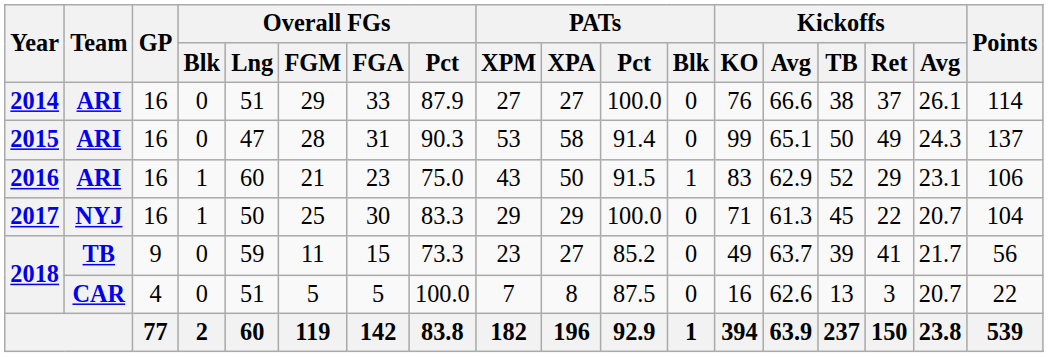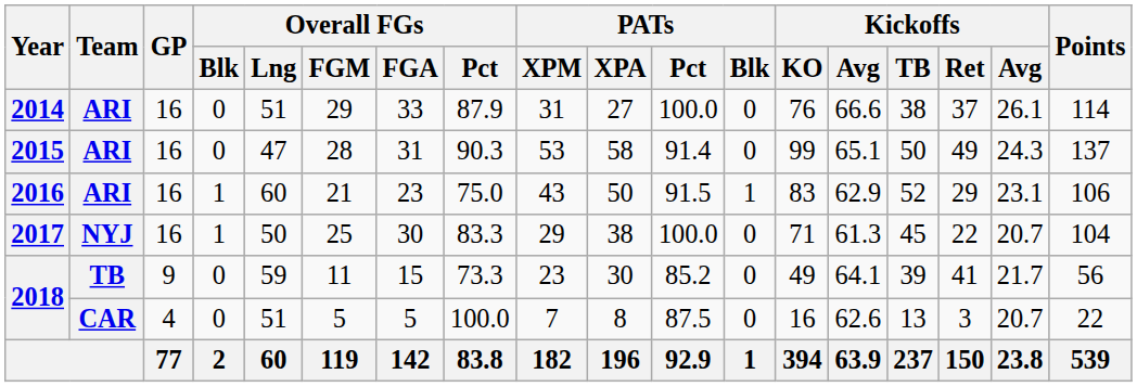2014 | PATs / XPM: 27 -> 31
2017 | PATs / XPA: 29 -> 38
2018 / TB | PATs / XPA: 27 -> 30
2018 / TB | column 14: 63.7 -> 64.1
